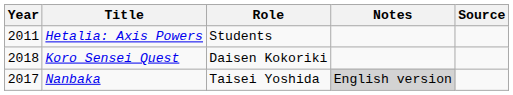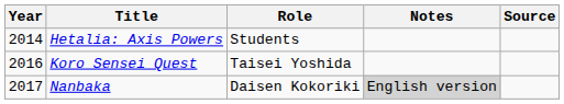Hetalia: Axis Powers | Year: 2011 -> 2014
Koro Sensei Quest | Year: 2018 -> 2016
Koro Sensei Quest | Role: Daisen Kokoriki -> Taisei Yoshida
Nanbaka | Role: Taisei Yoshida -> Daisen Kokoriki
